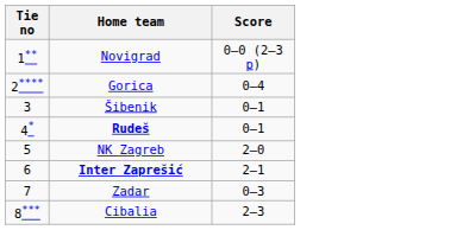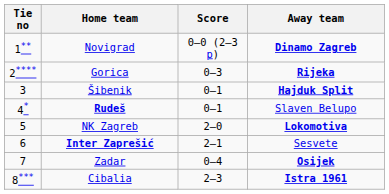+ column: Away team | Dinamo Zagreb | Rijeka | Hajduk Split | Slaven Belupo | Lokomotiva | Sesvete | Osijek | Istra 1961
Gorica | Score: 0–4 -> 0–3
Zadar | Score: 0–3 -> 0–4
